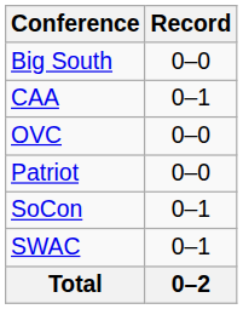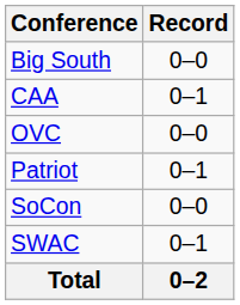Patriot | Record: 0–0 -> 0–1
SoCon | Record: 0–1 -> 0–0
